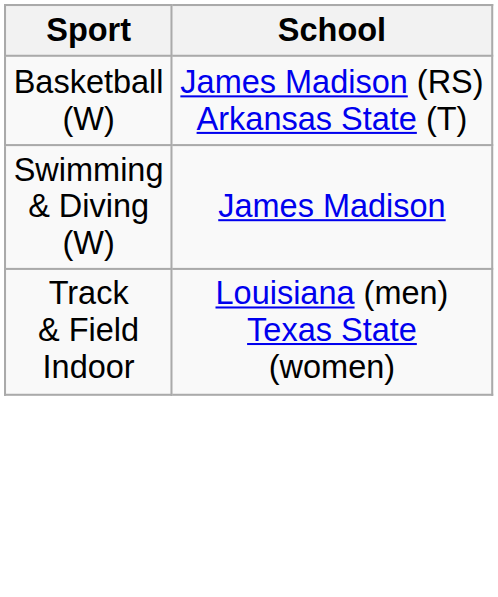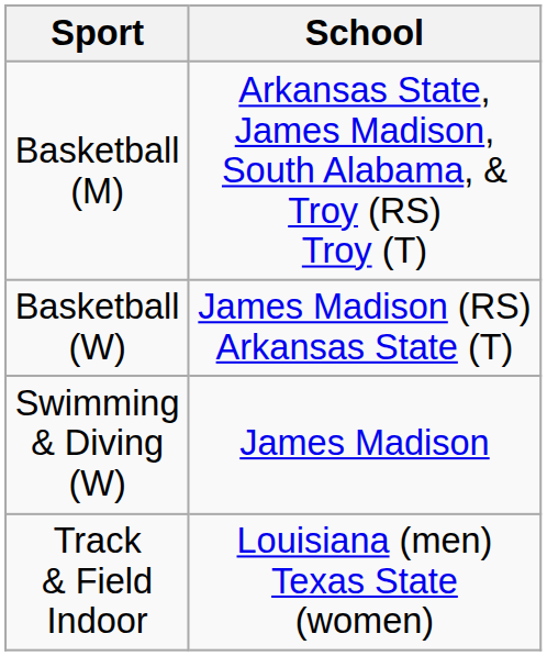+ row: Basketball (M) | Arkansas State, James Madison, South Alabama, & Troy (RS) Troy (T)
